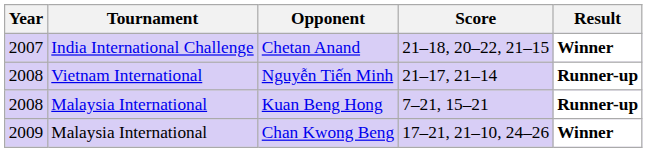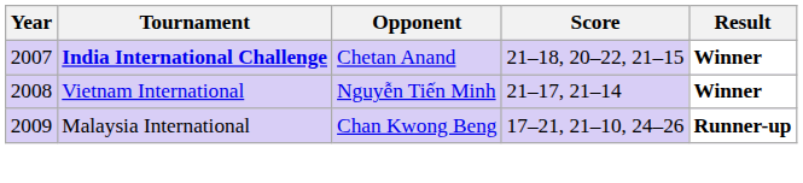Chetan Anand | Tournament: normal -> bold
Nguyễn Tiến Minh | Result: Runner-up -> Winner
- row: 2008 | Malaysia International | Kuan Beng Hong | 7–21, 15–21 | Runner-up
Chan Kwong Beng | Result: Winner -> Runner-up
